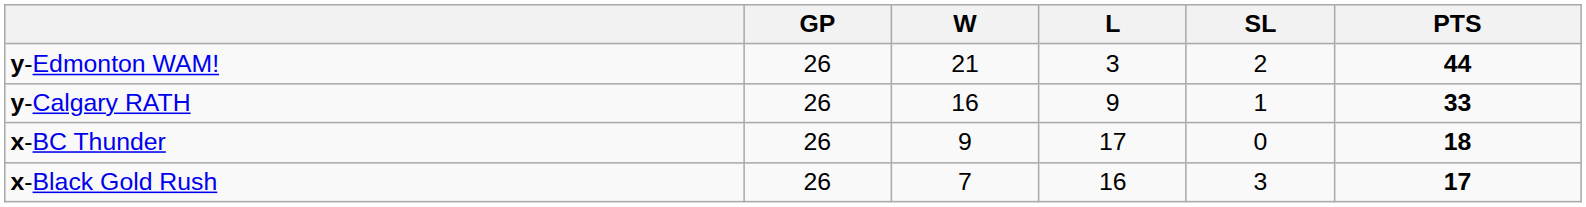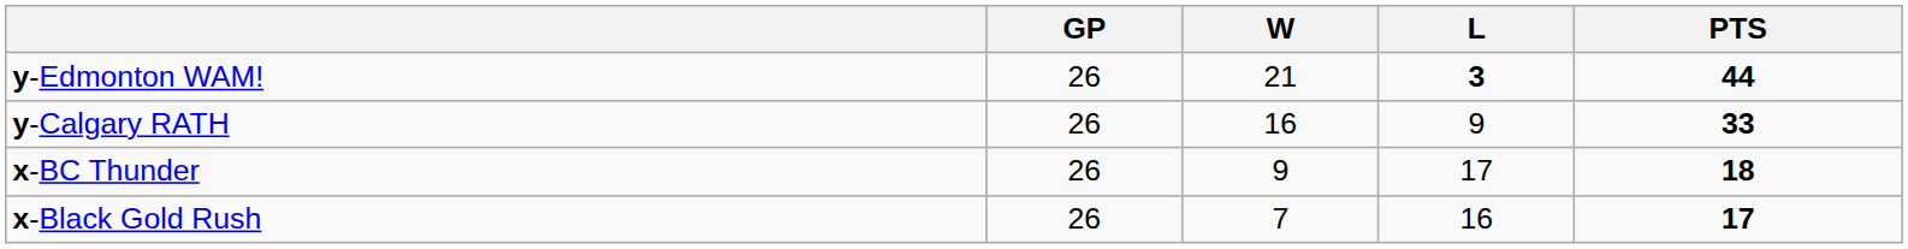- column: SL | 2 | 1 | 0 | 3
y-Edmonton WAM! | L: normal -> bold
